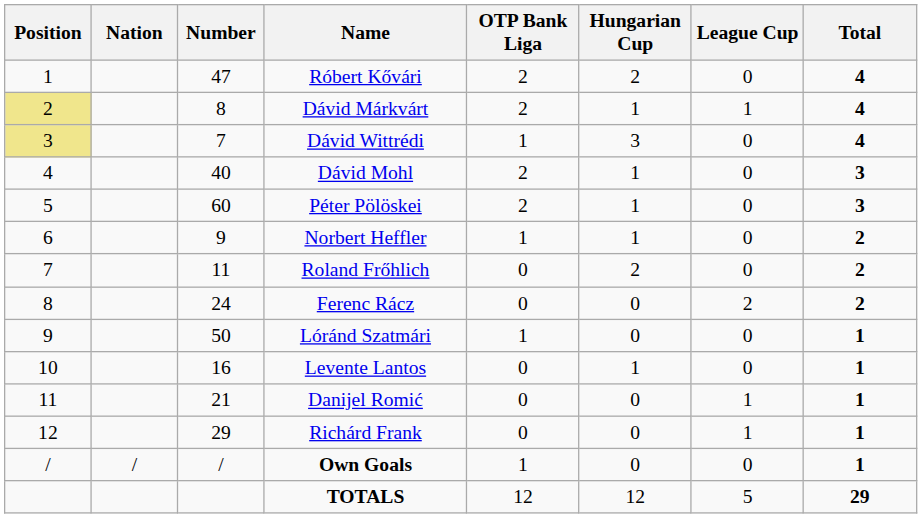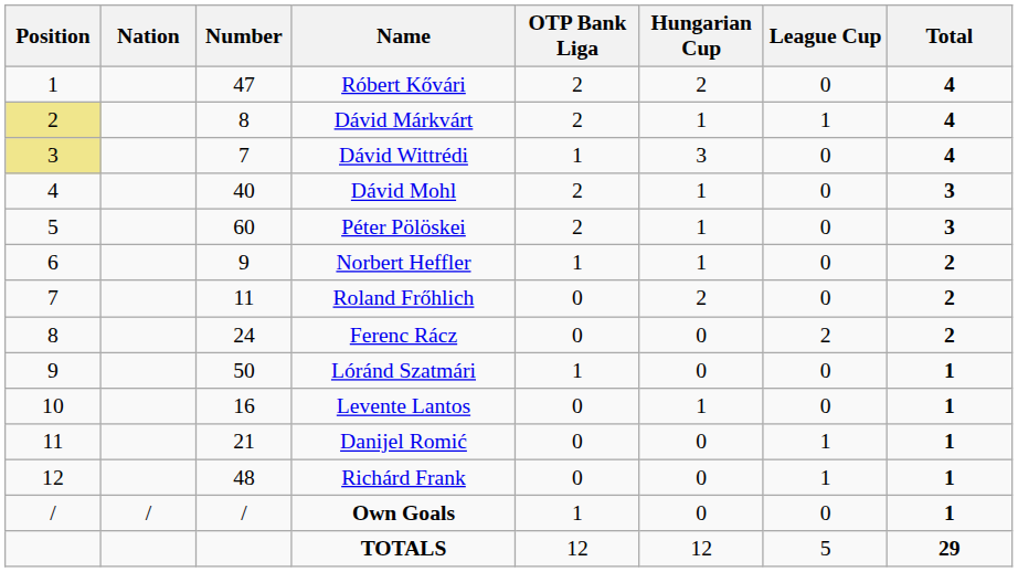Richárd Frank | Number: 29 -> 48
